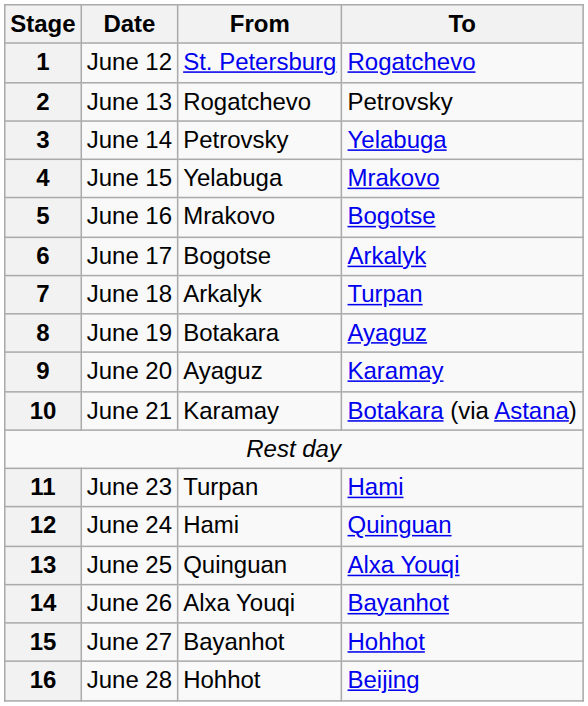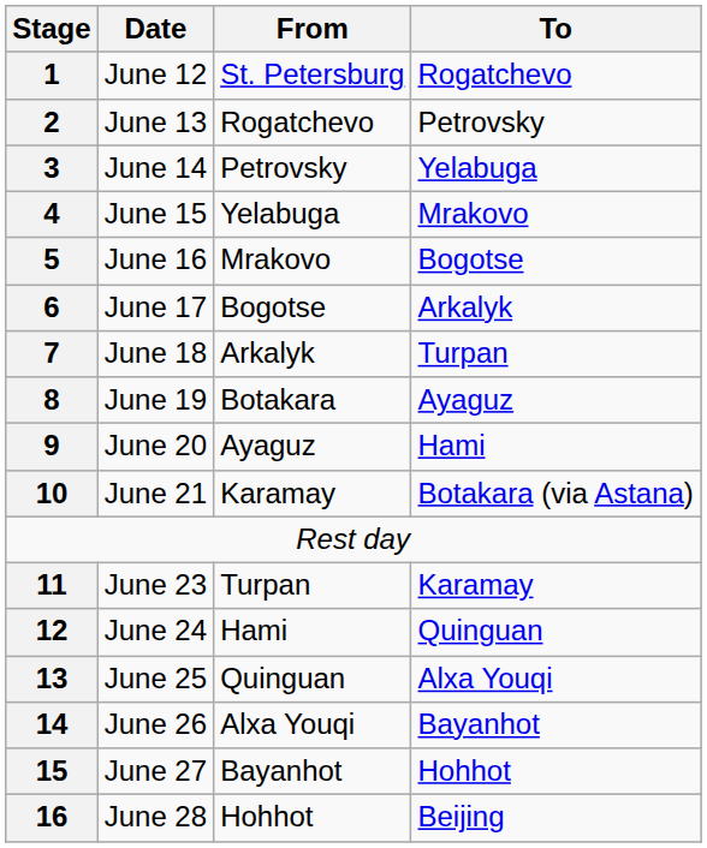9 | To: Karamay -> Hami
11 | To: Hami -> Karamay
